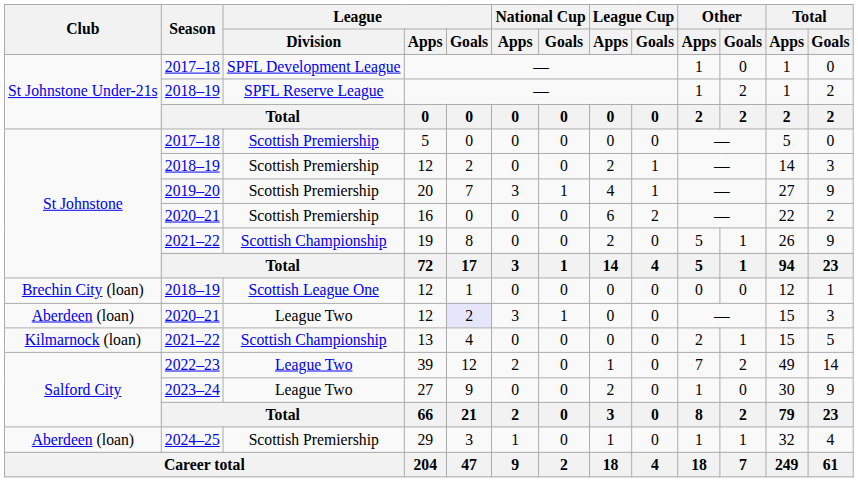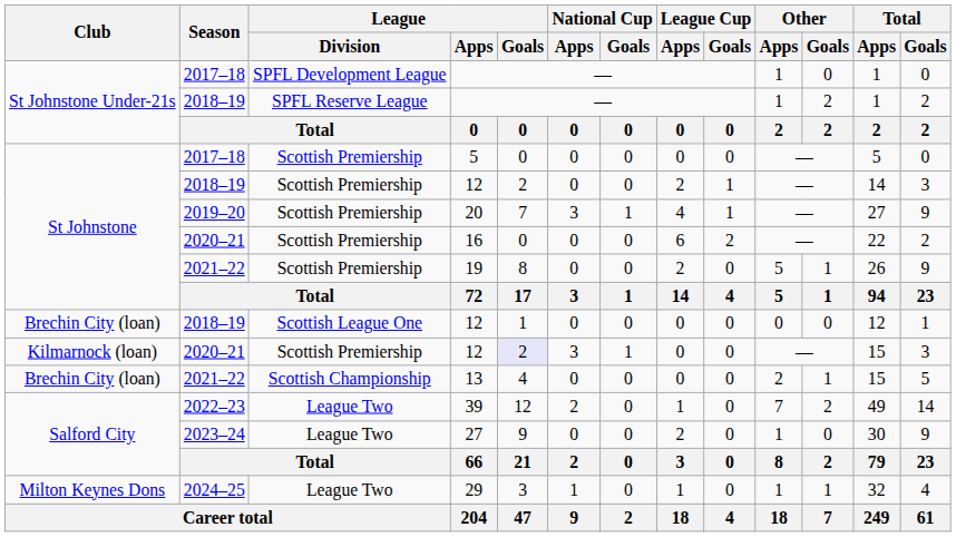19 | League / Division: Scottish Championship -> Scottish Premiership
2020–21 / 12 | Club: Aberdeen (loan) -> Kilmarnock (loan)
2020–21 / 12 | League / Division: League Two -> Scottish Premiership
13 | Club: Kilmarnock (loan) -> Brechin City (loan)
29 | Club: Aberdeen (loan) -> Milton Keynes Dons
29 | League / Division: Scottish Premiership -> League Two
